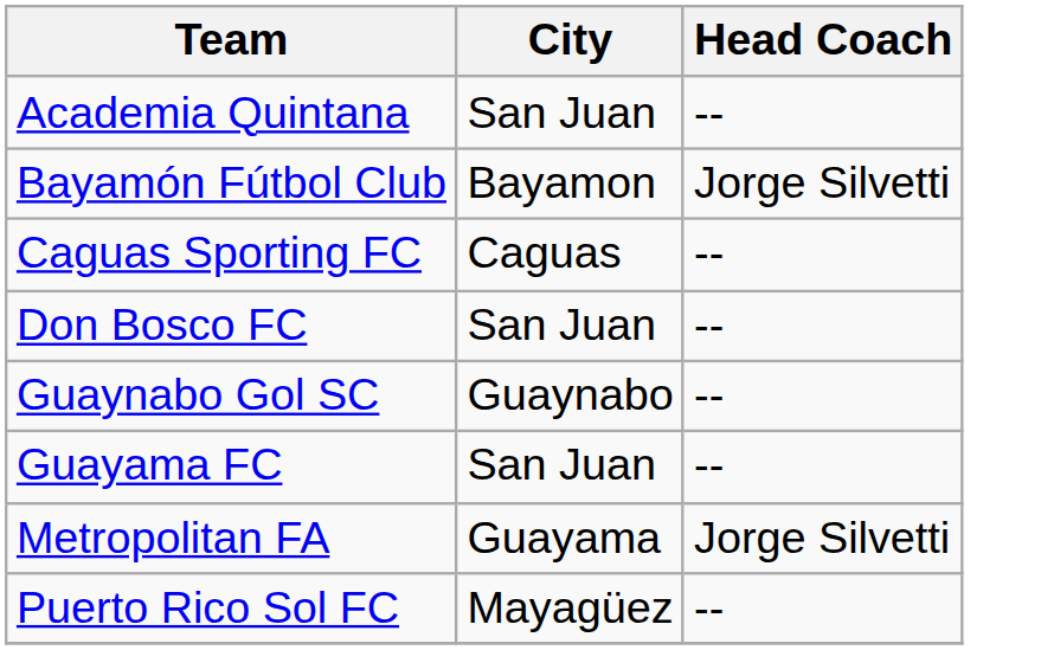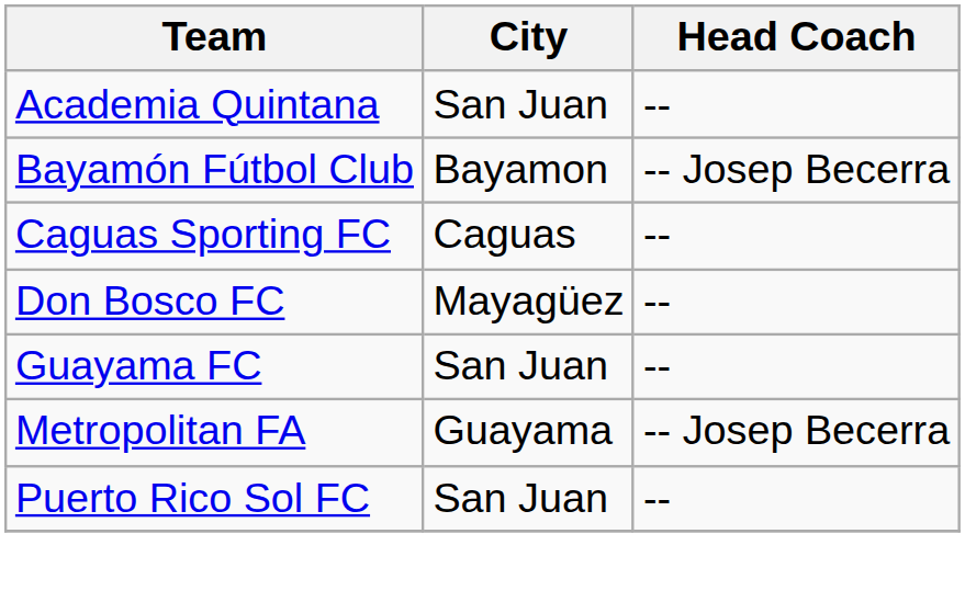Bayamón Fútbol Club | Head Coach: Jorge Silvetti -> -- Josep Becerra
Don Bosco FC | City: San Juan -> Mayagüez
- row: Guaynabo Gol SC | Guaynabo | --
Metropolitan FA | Head Coach: Jorge Silvetti -> -- Josep Becerra
Puerto Rico Sol FC | City: Mayagüez -> San Juan
